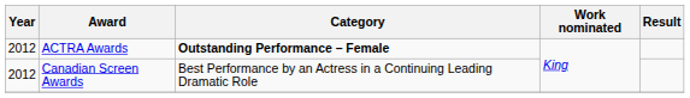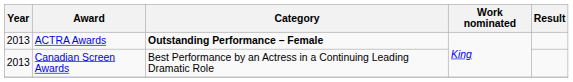ACTRA Awards | Year: 2012 -> 2013
Canadian Screen Awards | Year: 2012 -> 2013
